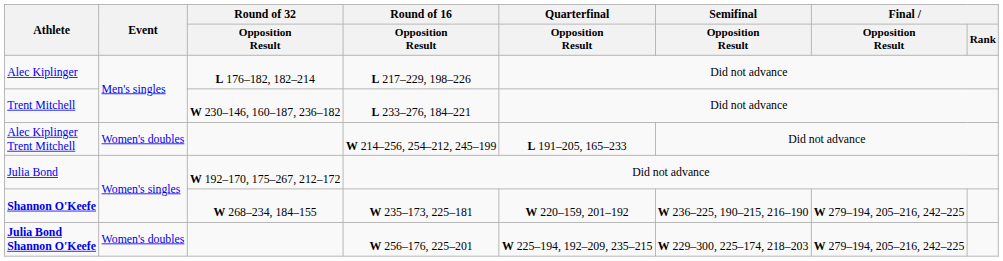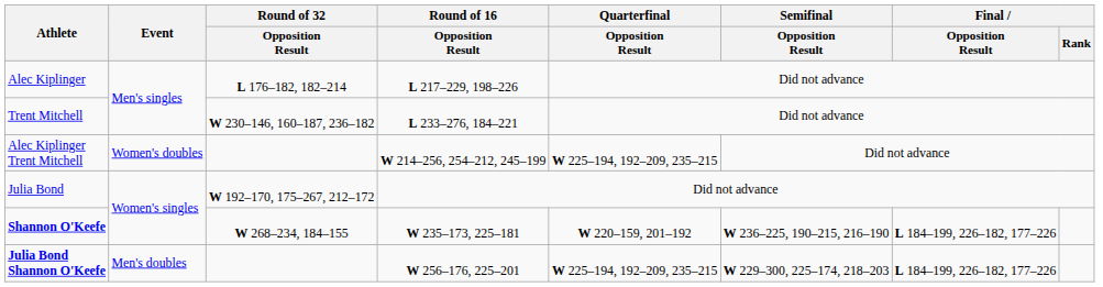Alec Kiplinger Trent Mitchell | Quarterfinal / Opposition Result: L 191–205, 165–233 -> W 225–194, 192–209, 235–215
Shannon O'Keefe | Final / Opposition Result: W 279–194, 205–216, 242–225 -> L 184–199, 226–182, 177–226
Julia Bond Shannon O'Keefe | Event: Women's doubles -> Men's doubles
Julia Bond Shannon O'Keefe | Final / Opposition Result: W 279–194, 205–216, 242–225 -> L 184–199, 226–182, 177–226
